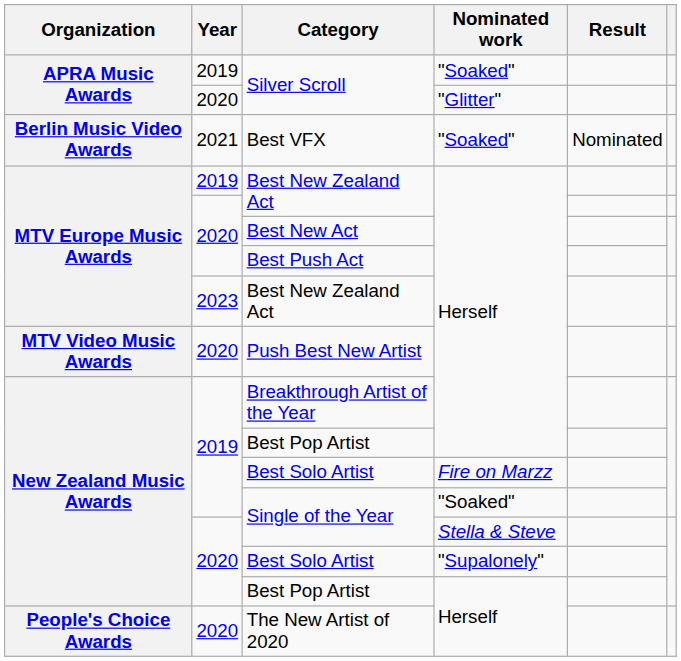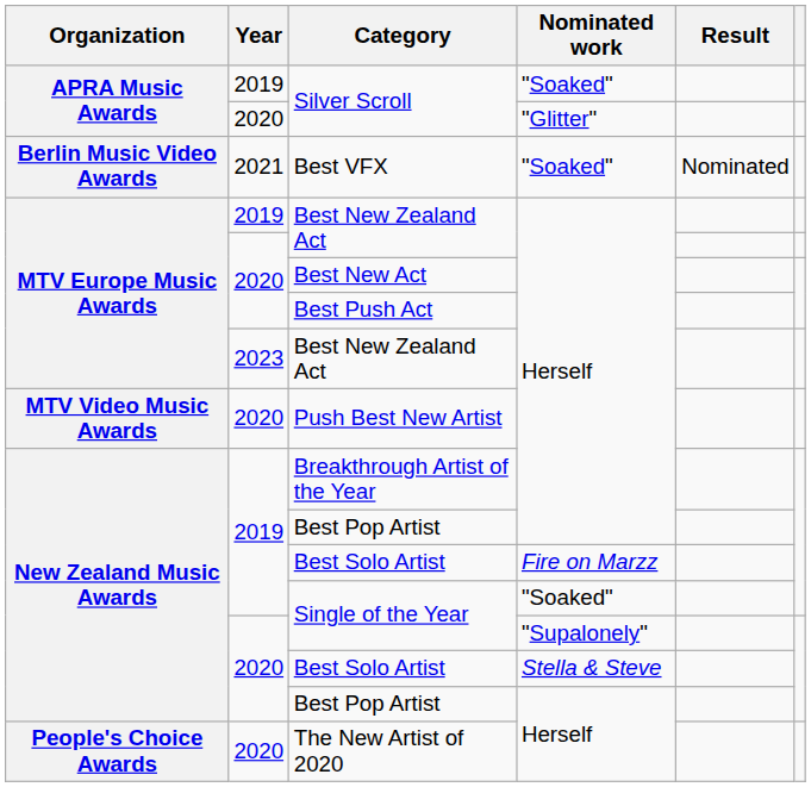2020 / Single of the Year | Nominated work: Stella & Steve -> "Supalonely"
2020 / Best Solo Artist | Nominated work: "Supalonely" -> Stella & Steve
